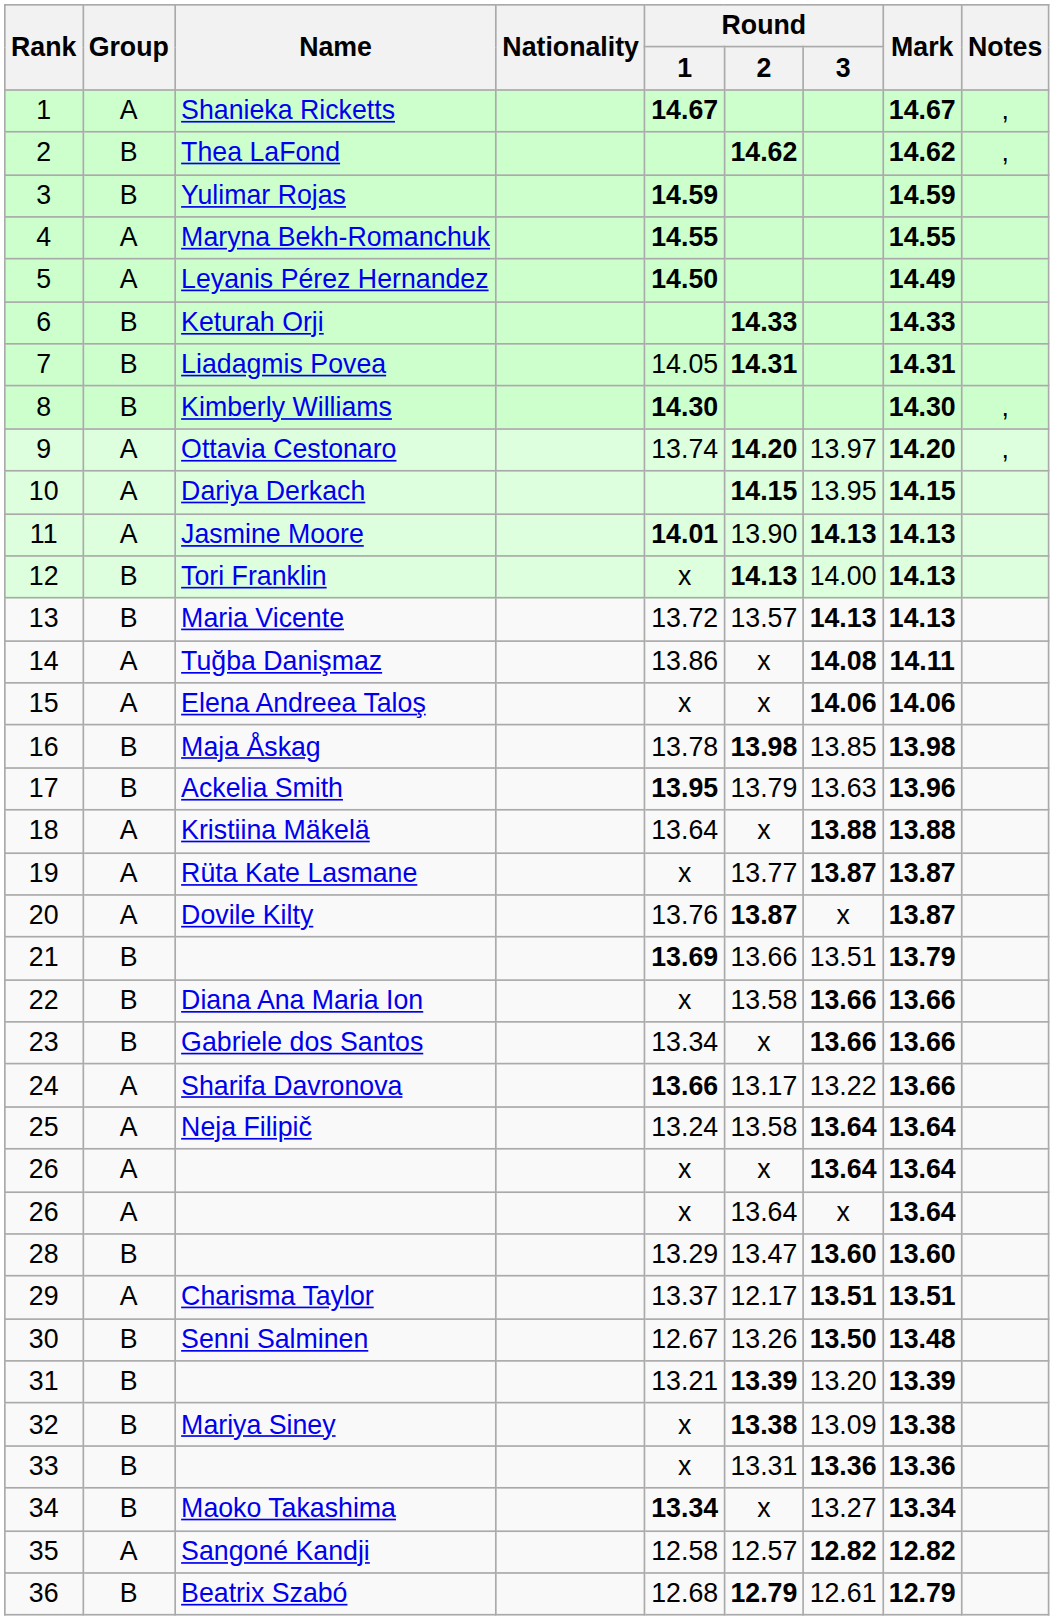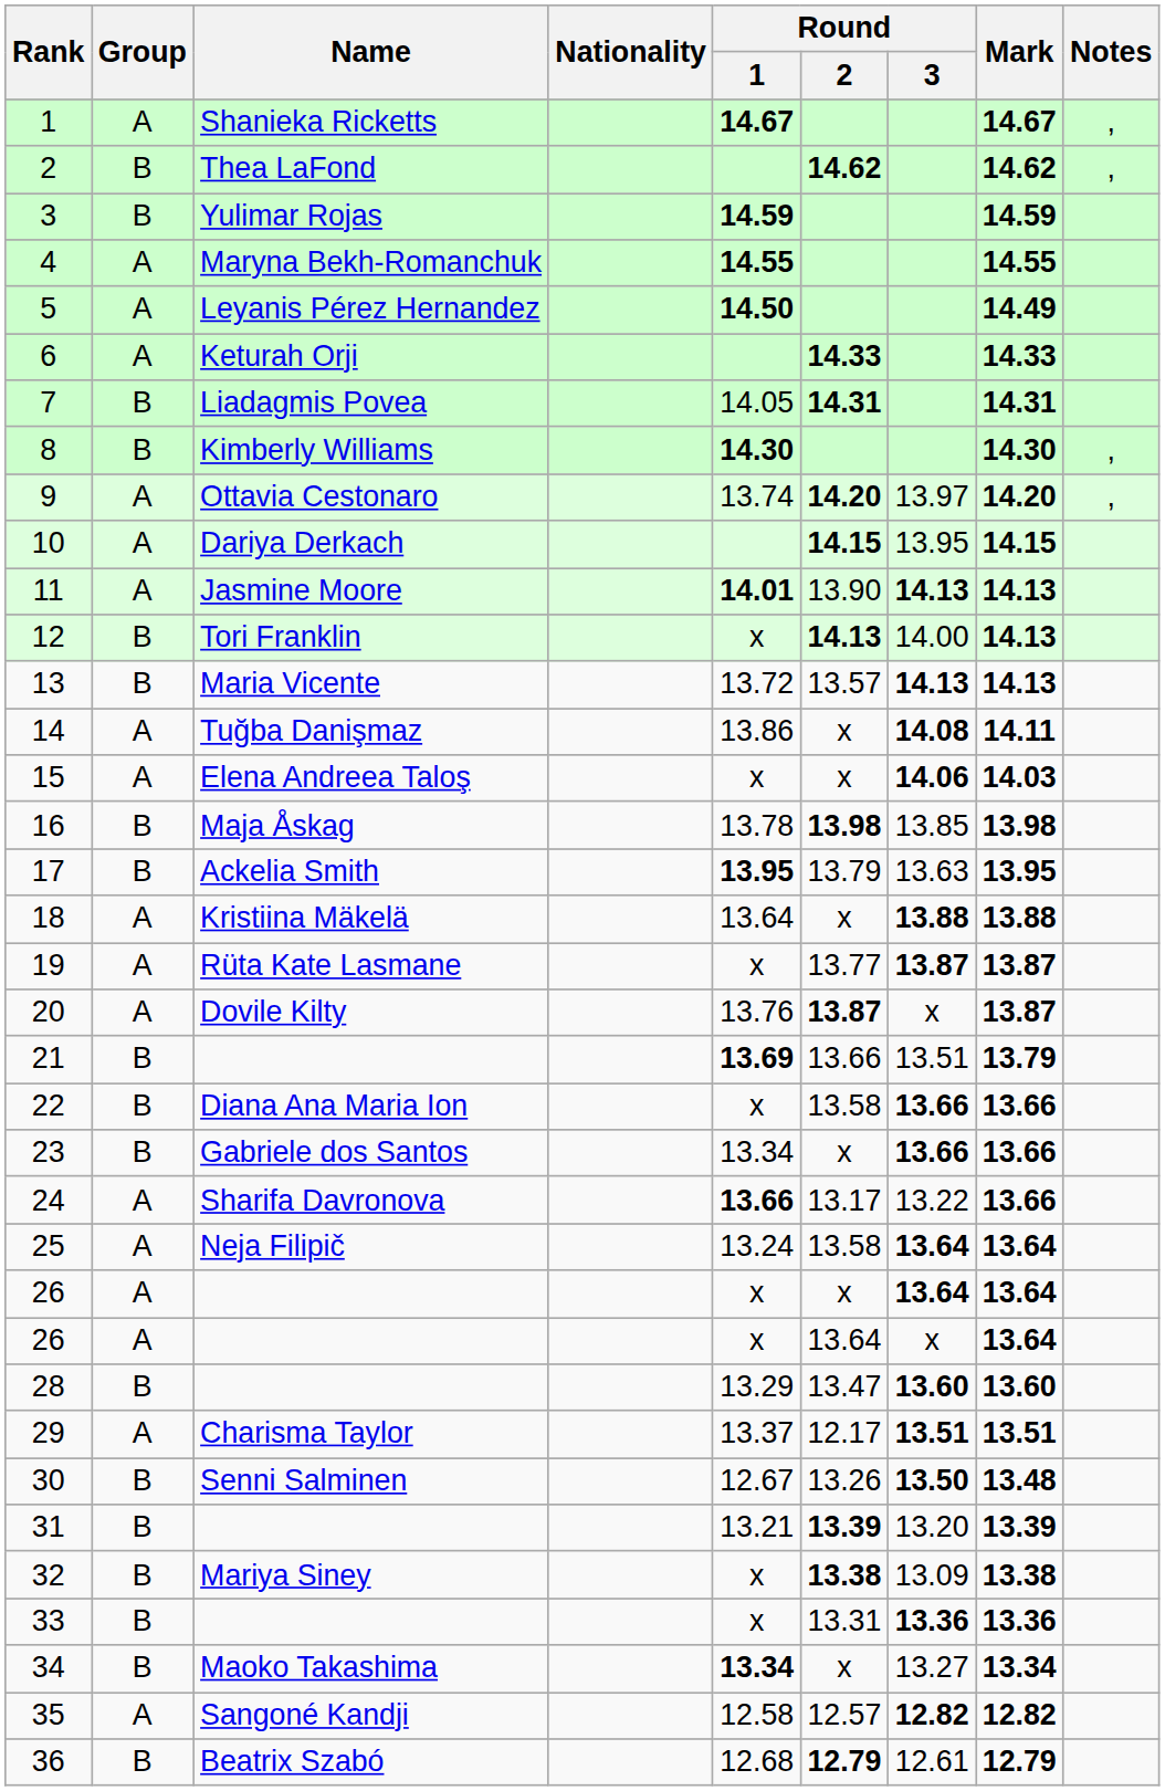6 | Group: B -> A
15 | Mark: 14.06 -> 14.03
17 | Mark: 13.96 -> 13.95
